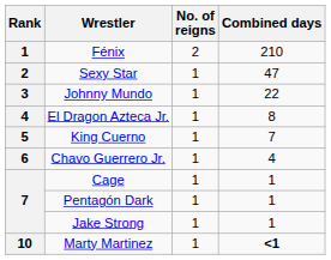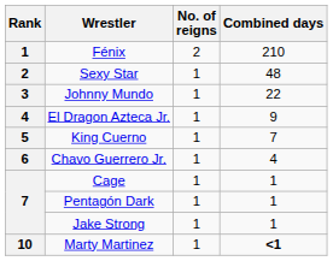Sexy Star | Combined days: 47 -> 48
El Dragon Azteca Jr. | Combined days: 8 -> 9
